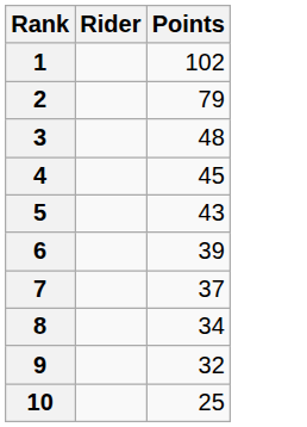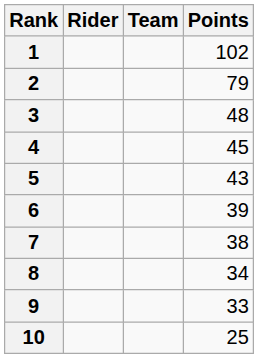+ column: Team
7 | Points: 37 -> 38
9 | Points: 32 -> 33
